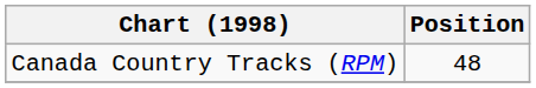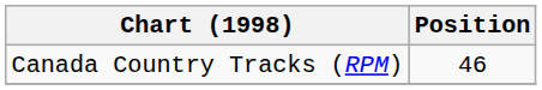Canada Country Tracks (RPM) | Position: 48 -> 46
